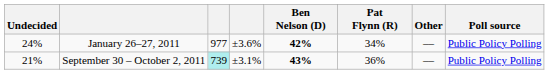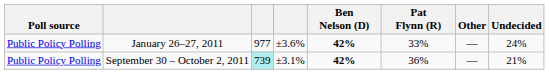columns swapped: Poll source <-> Undecided
January 26–27, 2011 | Pat Flynn (R): 34% -> 33%
September 30 – October 2, 2011 | Ben Nelson (D): 43% -> 42%
